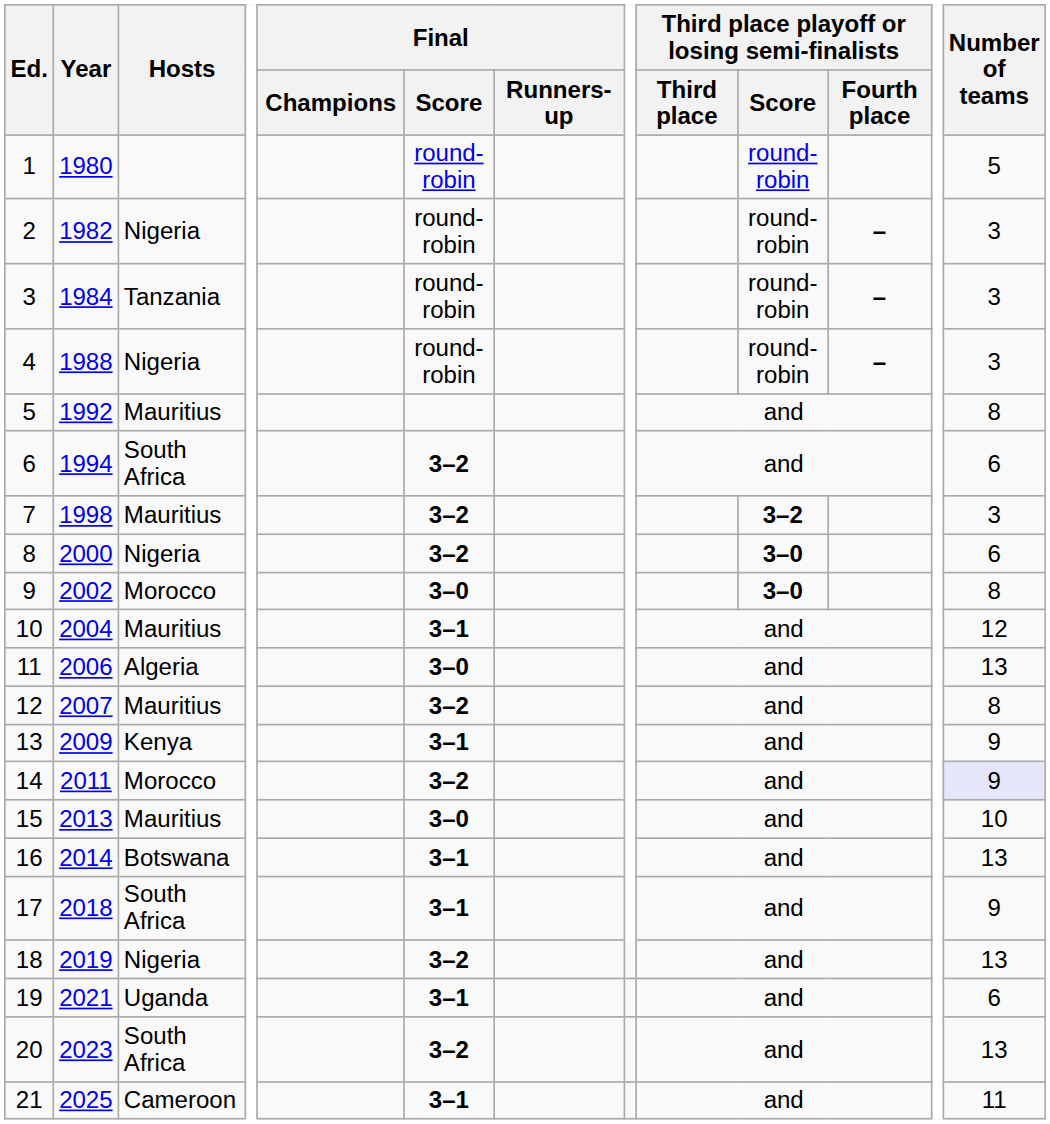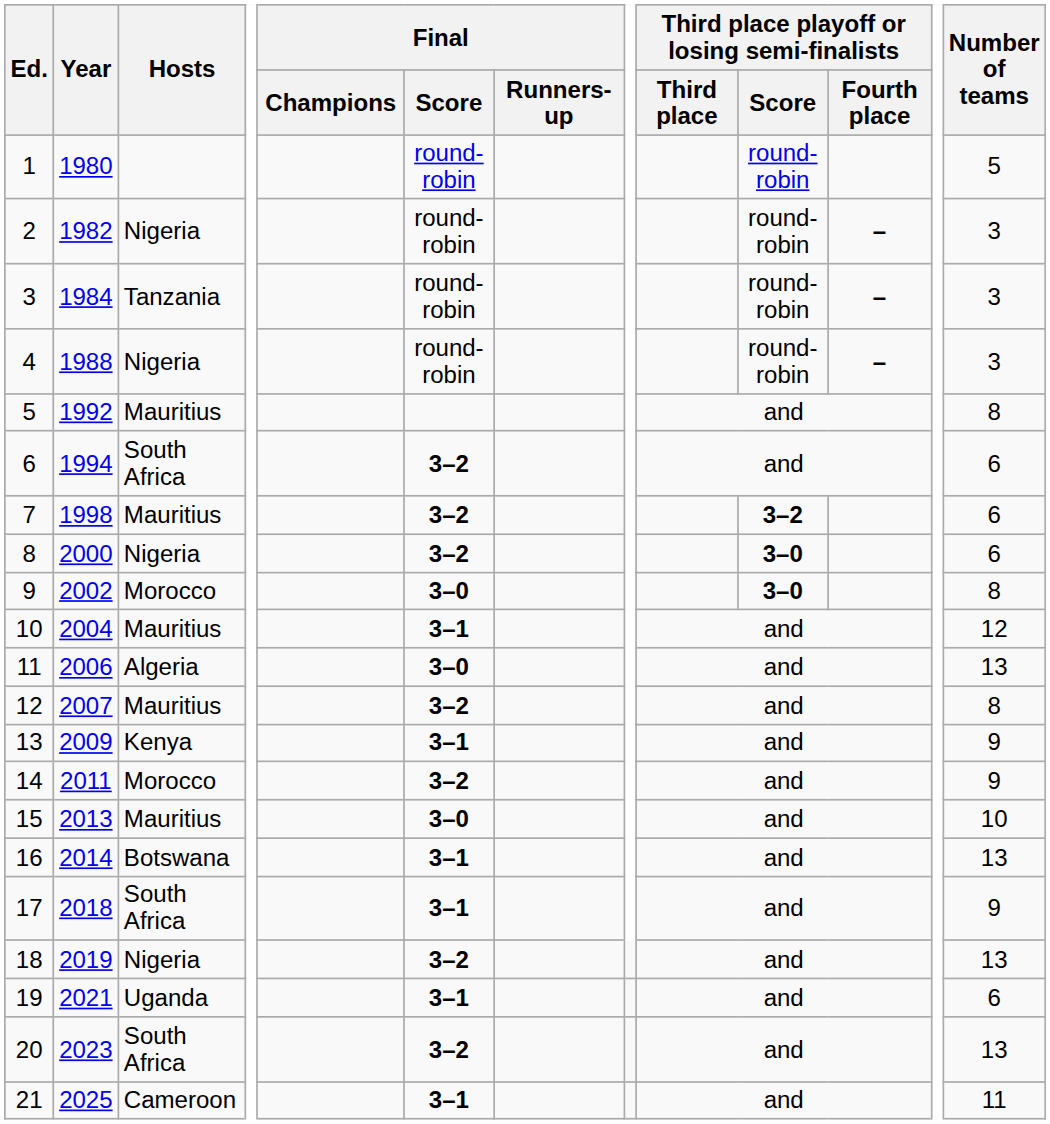7 | Number of teams: 3 -> 6
14 | Number of teams: lavender background -> no background
